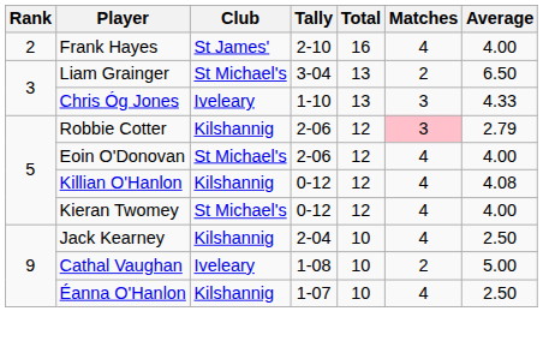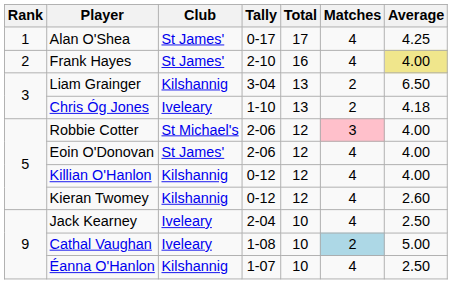+ row: 1 | Alan O'Shea | St James' | 0-17 | 17 | 4 | 4.25
Frank Hayes | Average: no background -> khaki background
Liam Grainger | Club: St Michael's -> Kilshannig
Chris Óg Jones | Matches: 3 -> 2
Chris Óg Jones | Average: 4.33 -> 4.18
Robbie Cotter | Club: Kilshannig -> St Michael's
Robbie Cotter | Average: 2.79 -> 4.00
Eoin O'Donovan | Club: St Michael's -> St James'
Killian O'Hanlon | Average: 4.08 -> 4.00
Kieran Twomey | Club: St Michael's -> Kilshannig
Kieran Twomey | Average: 4.00 -> 2.60
Jack Kearney | Club: Kilshannig -> Iveleary
Cathal Vaughan | Matches: no background -> lightblue background
